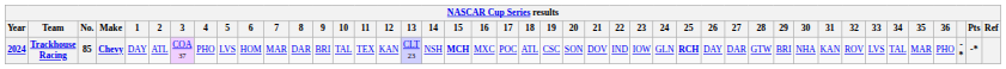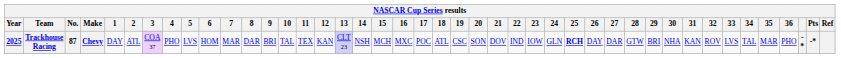Trackhouse Racing | Year: 2024 -> 2025
Trackhouse Racing | No.: 85 -> 87
Trackhouse Racing | 15: bold -> normal
